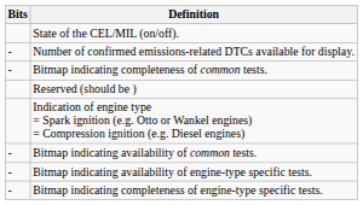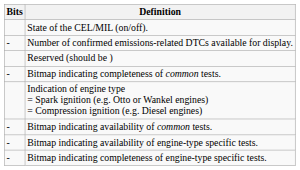rows swapped: Reserved (should be ) <-> Bitmap indicating completeness of common tests.
